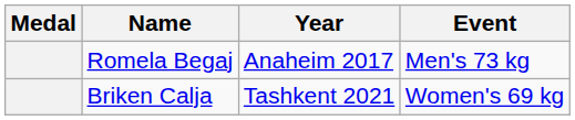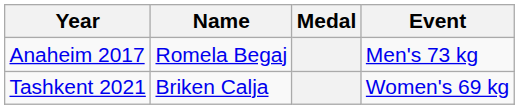columns swapped: Medal <-> Year
